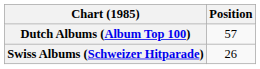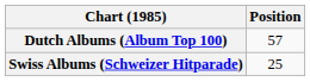Swiss Albums (Schweizer Hitparade) | Position: 26 -> 25
